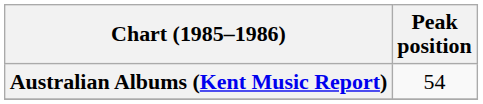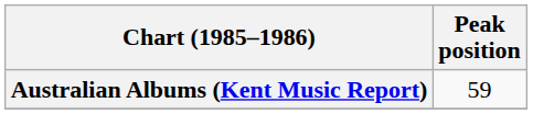Australian Albums (Kent Music Report) | Peak position: 54 -> 59
